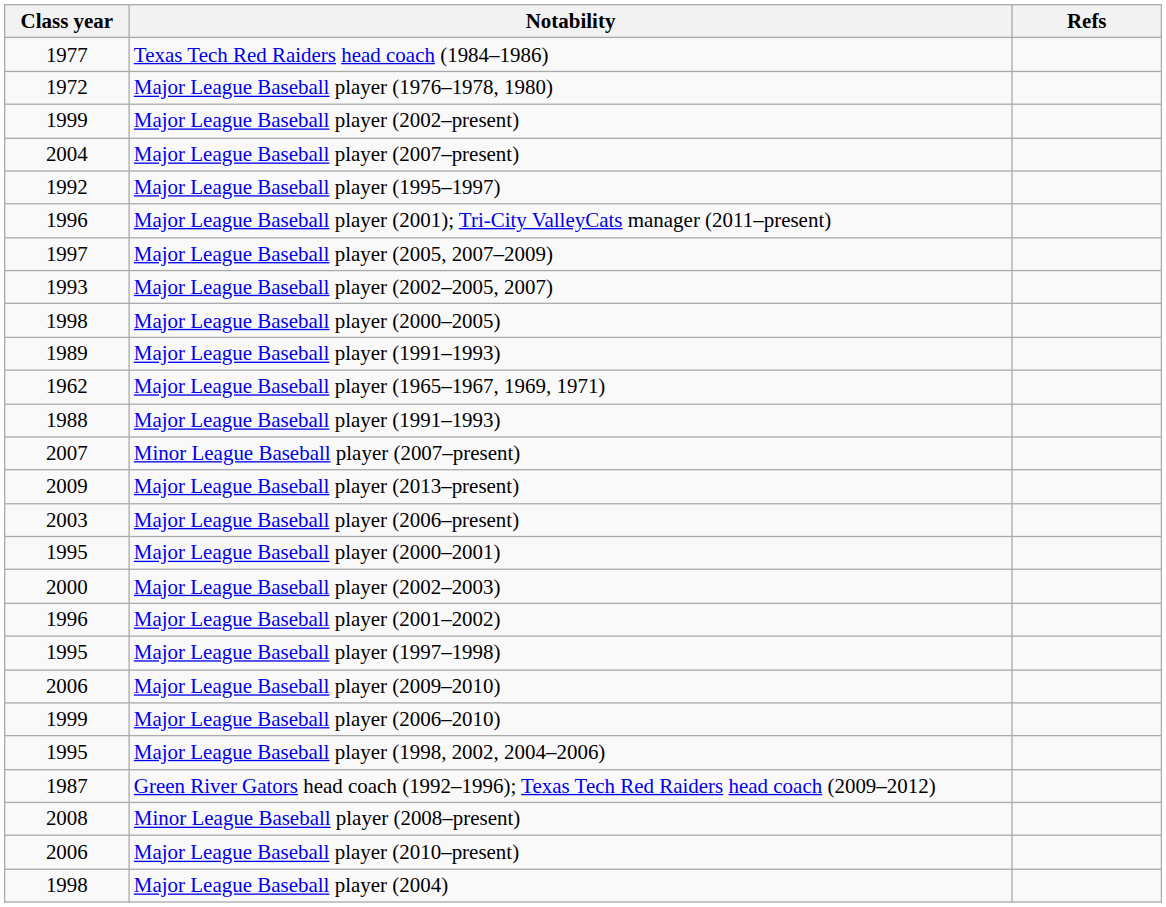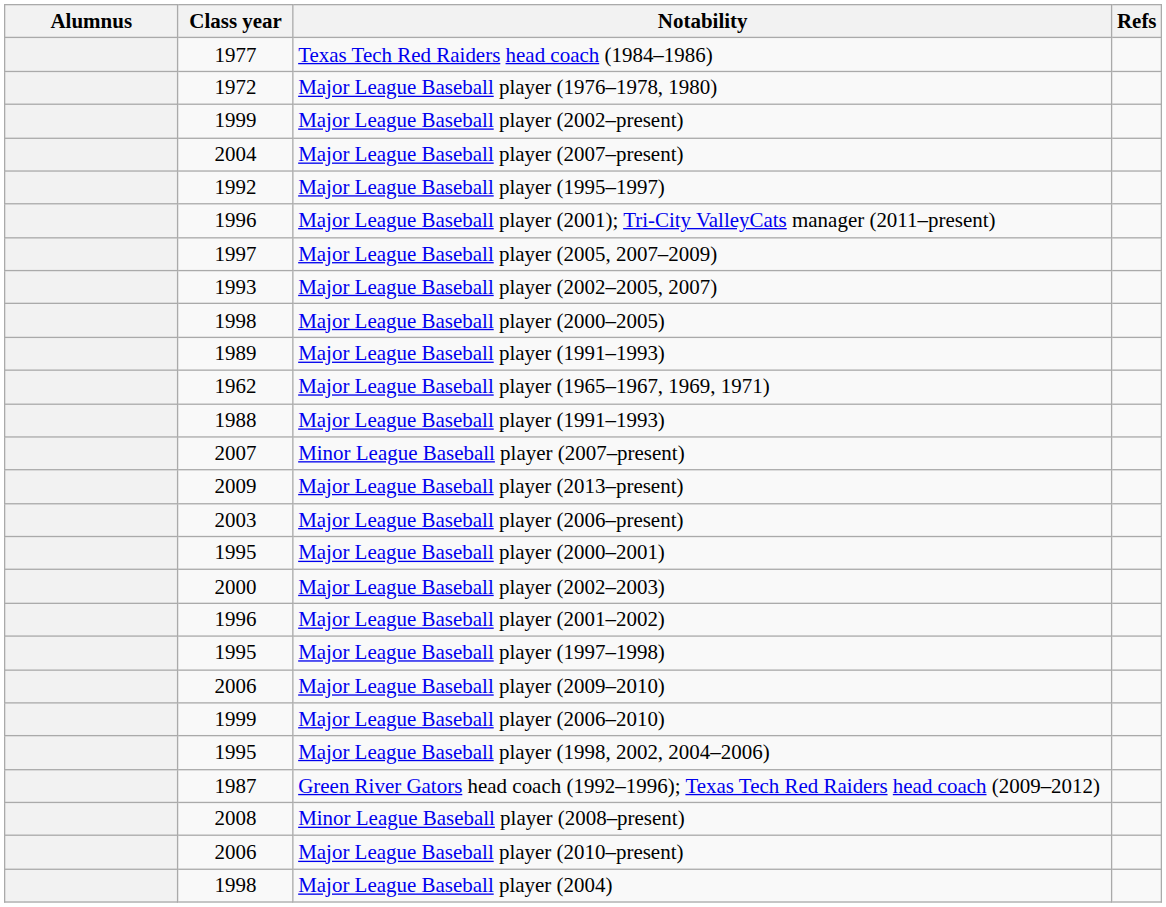+ column: Alumnus
